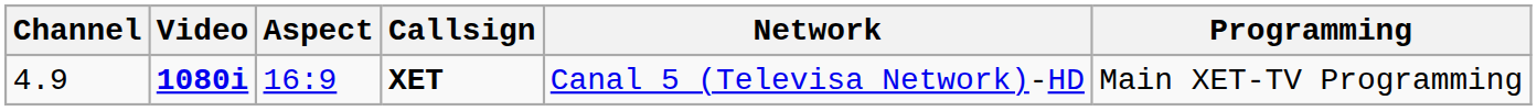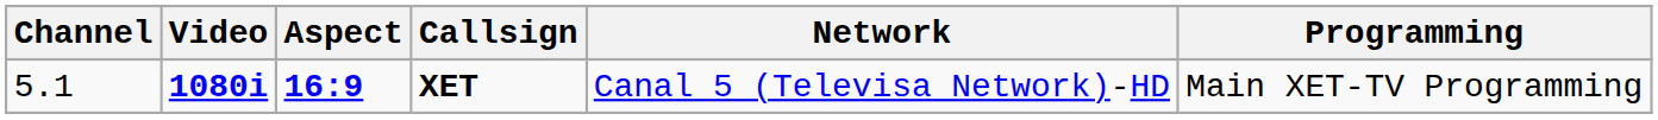XET | Channel: 4.9 -> 5.1
XET | Aspect: normal -> bold
